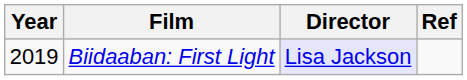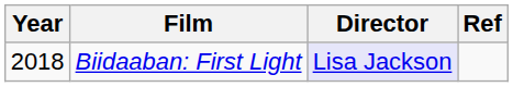Biidaaban: First Light | Year: 2019 -> 2018
